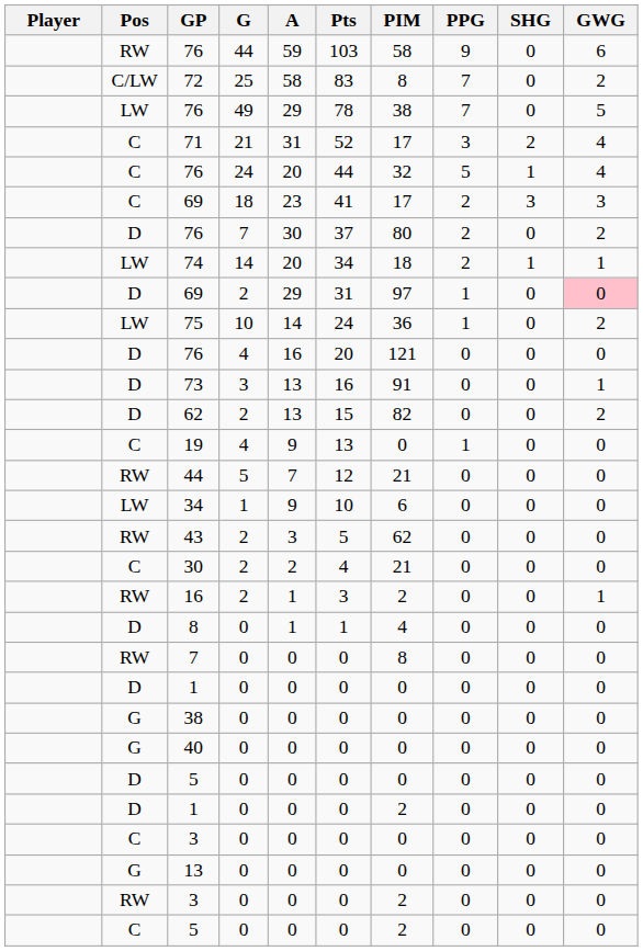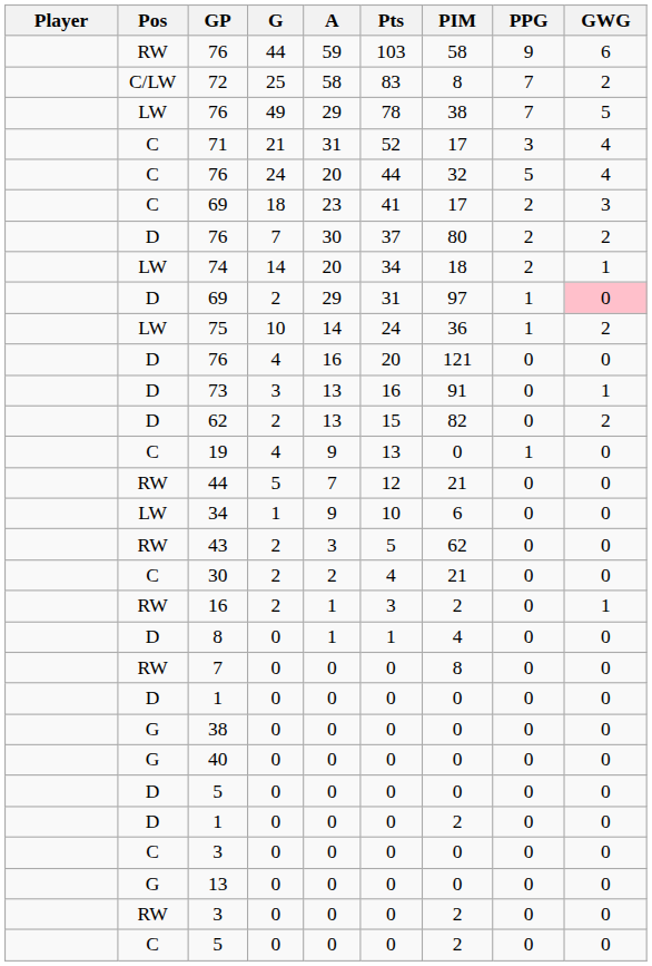- column: SHG | 0 | 0 | 0 | 2 | 1 | 3 | 0 | 1 | 0 | 0 | 0 | 0 | 0 | 0 | 0 | 0 | 0 | 0 | 0 | 0 | 0 | 0 | 0 | 0 | 0 | 0 | 0 | 0 | 0 | 0
